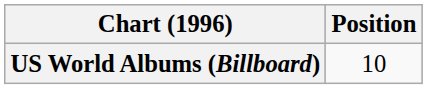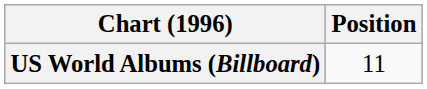US World Albums (Billboard) | Position: 10 -> 11
